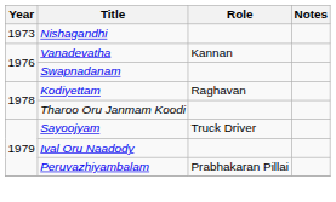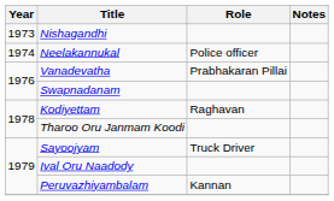+ row: 1974 | Neelakannukal | Police officer
Vanadevatha | Role: Kannan -> Prabhakaran Pillai
Peruvazhiyambalam | Role: Prabhakaran Pillai -> Kannan
